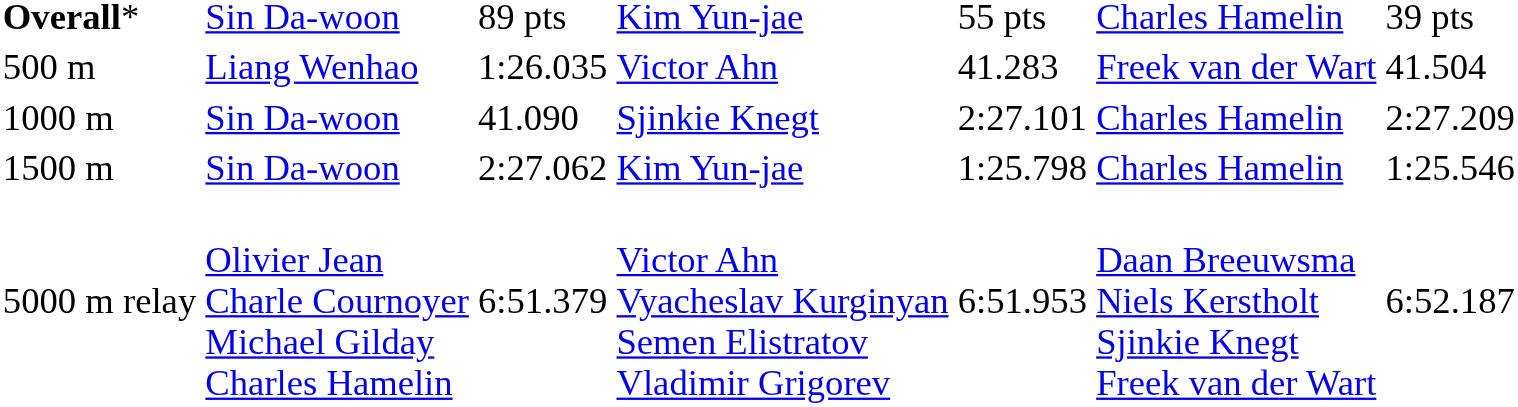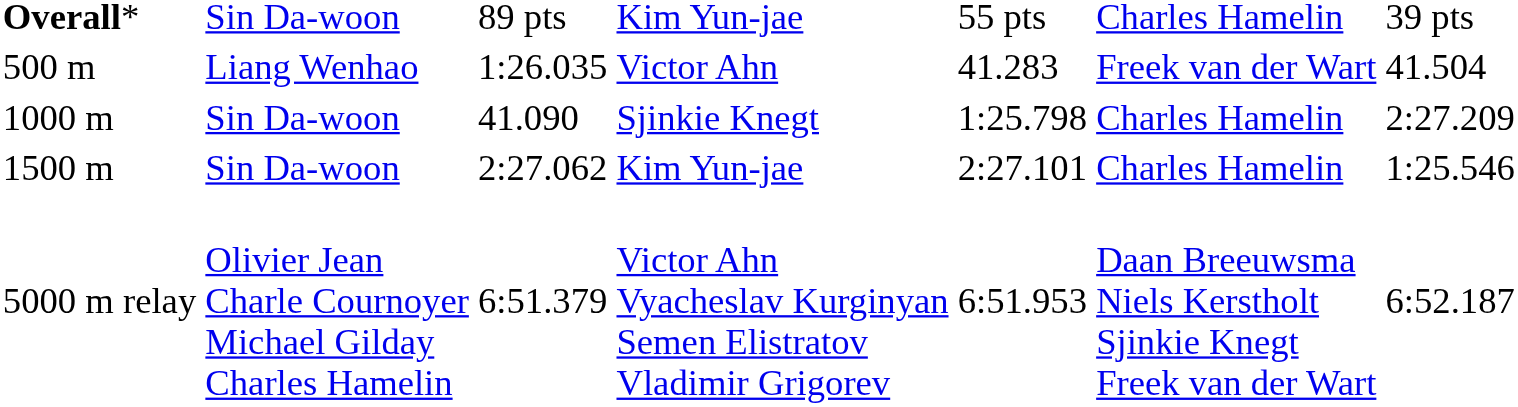Sjinkie Knegt | column 5: 2:27.101 -> 1:25.798
1500 m / Kim Yun-jae | column 5: 1:25.798 -> 2:27.101
